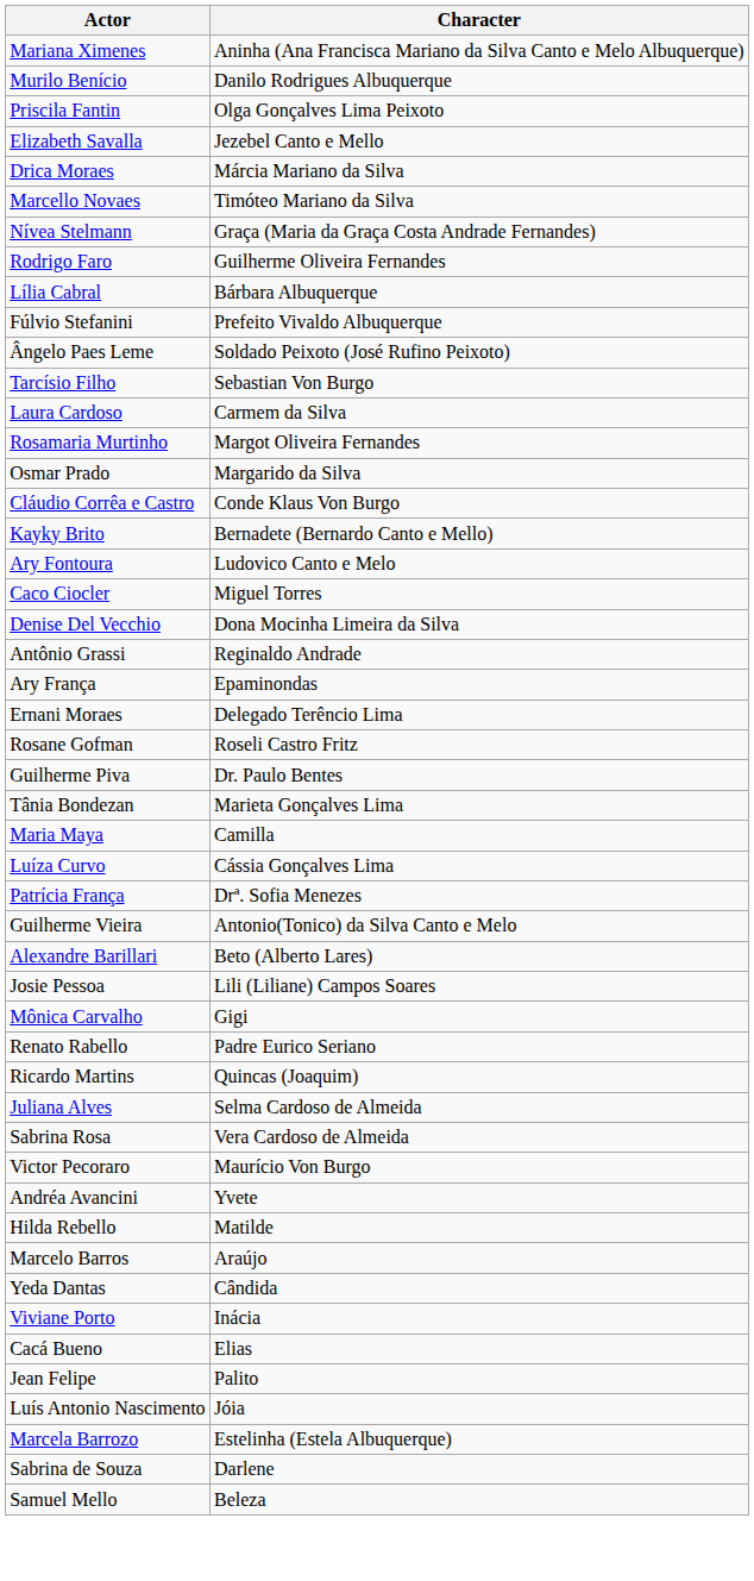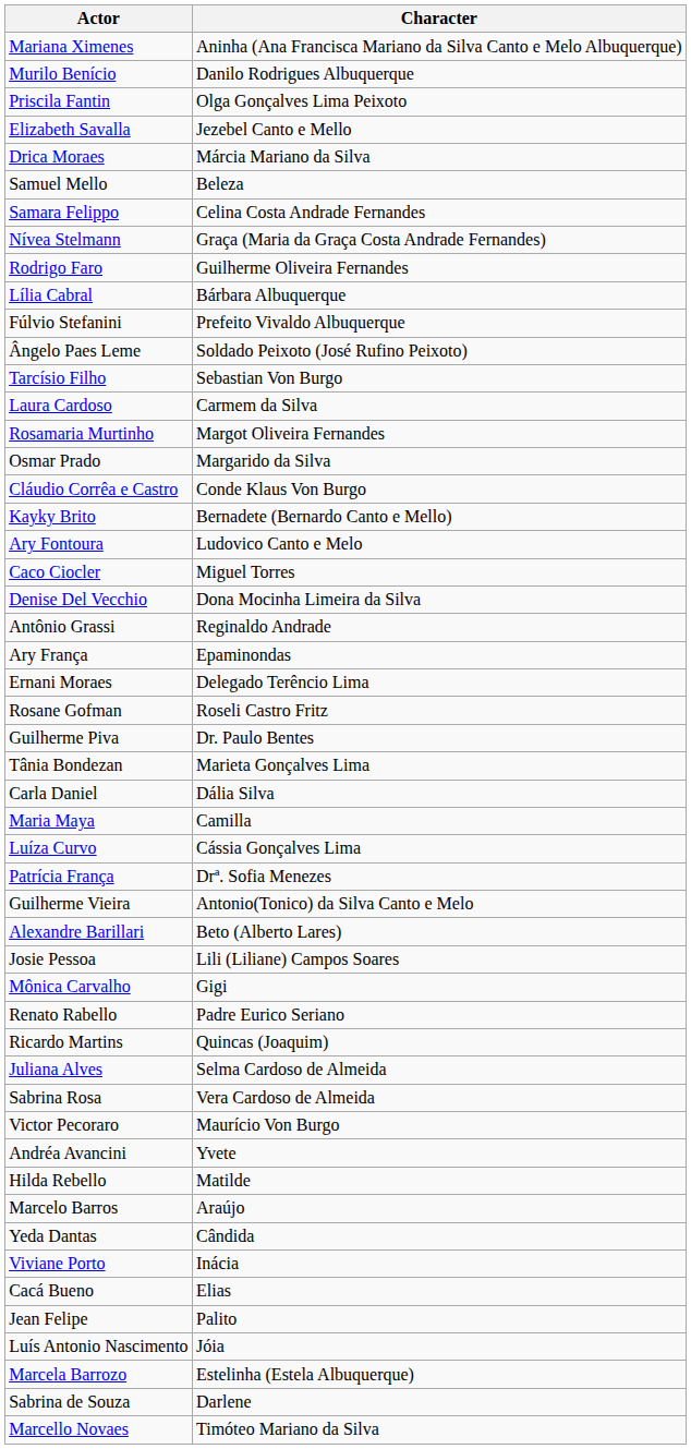rows swapped: Marcello Novaes <-> Samuel Mello
+ row: Samara Felippo | Celina Costa Andrade Fernandes
+ row: Carla Daniel | Dália Silva
